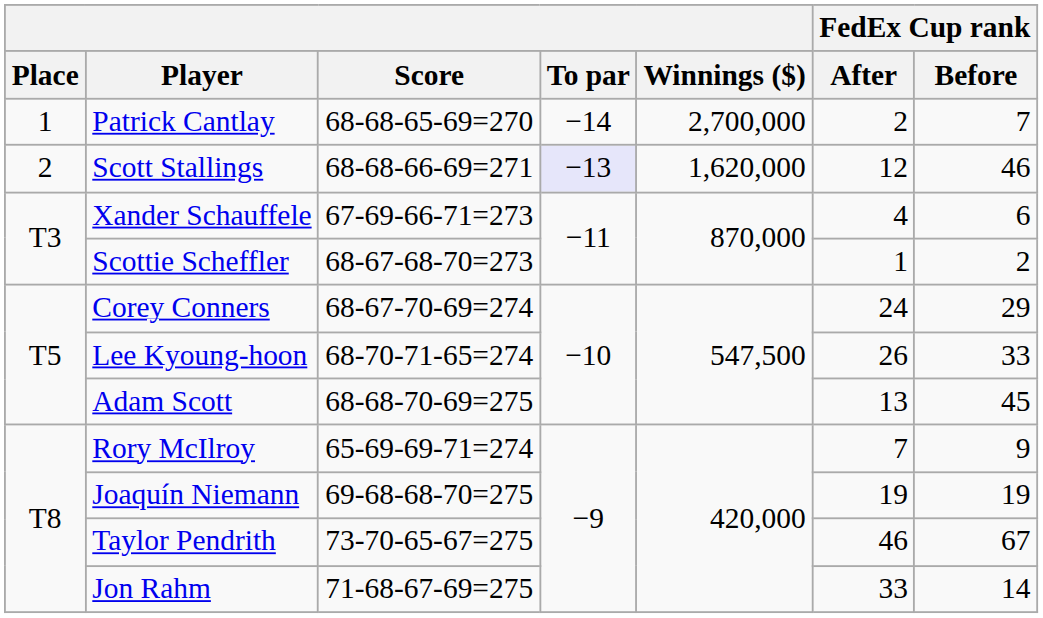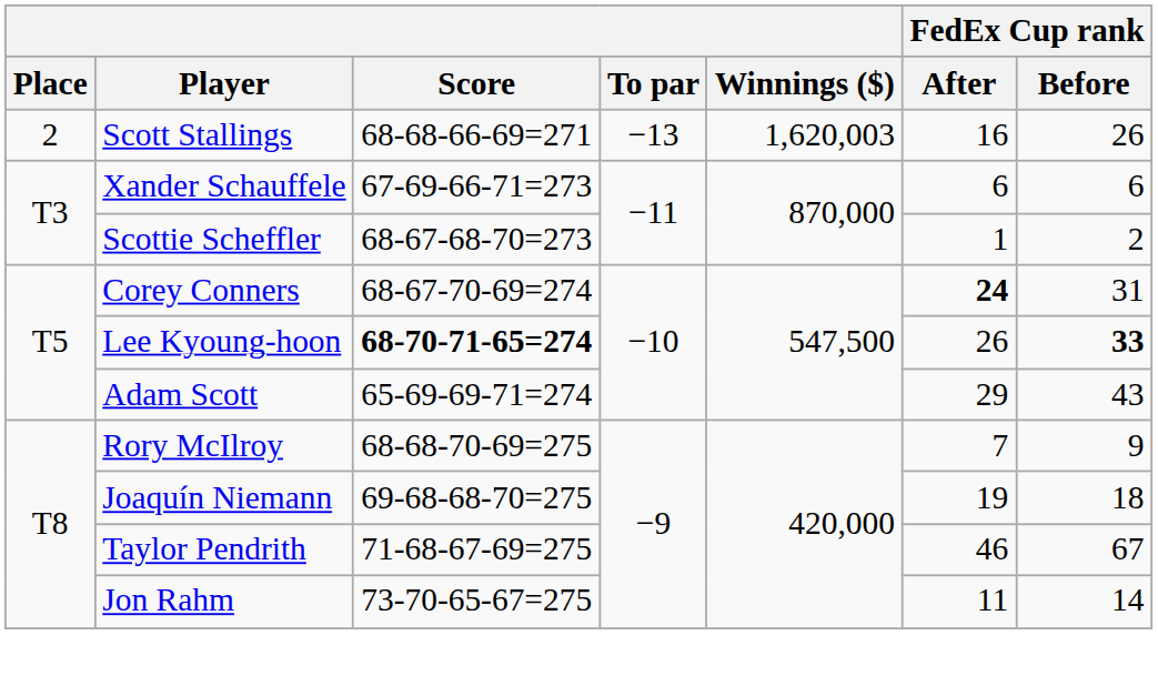- row: 1 | Patrick Cantlay | 68-68-65-69=270 | −14 | 2,700,000 | 2 | 7
Scott Stallings | To par: lavender background -> no background
Scott Stallings | Winnings ($): 1,620,000 -> 1,620,003
Scott Stallings | FedEx Cup rank / After: 12 -> 16
Scott Stallings | FedEx Cup rank / Before: 46 -> 26
Xander Schauffele | FedEx Cup rank / After: 4 -> 6
Corey Conners | FedEx Cup rank / After: normal -> bold
Corey Conners | FedEx Cup rank / Before: 29 -> 31
Lee Kyoung-hoon | Score: normal -> bold
Lee Kyoung-hoon | FedEx Cup rank / Before: normal -> bold
Adam Scott | Score: 68-68-70-69=275 -> 65-69-69-71=274
Adam Scott | FedEx Cup rank / After: 13 -> 29
Adam Scott | FedEx Cup rank / Before: 45 -> 43
Rory McIlroy | Score: 65-69-69-71=274 -> 68-68-70-69=275
Joaquín Niemann | FedEx Cup rank / Before: 19 -> 18
Taylor Pendrith | Score: 73-70-65-67=275 -> 71-68-67-69=275
Jon Rahm | Score: 71-68-67-69=275 -> 73-70-65-67=275
Jon Rahm | FedEx Cup rank / After: 33 -> 11
